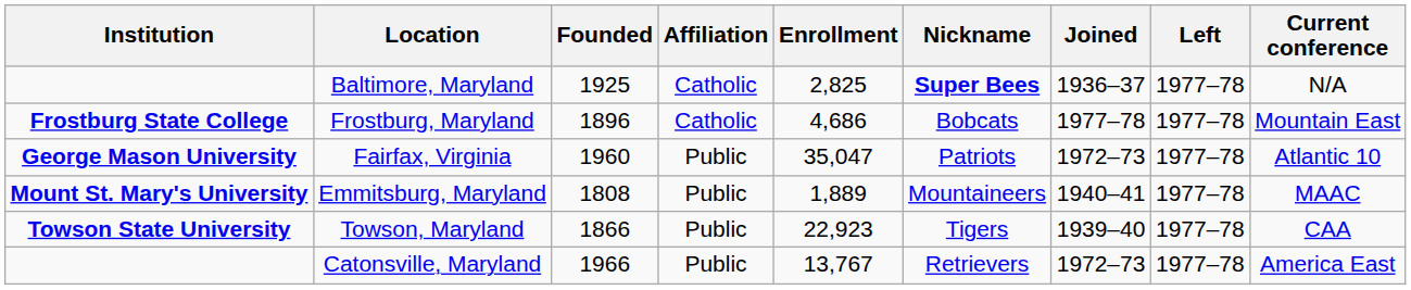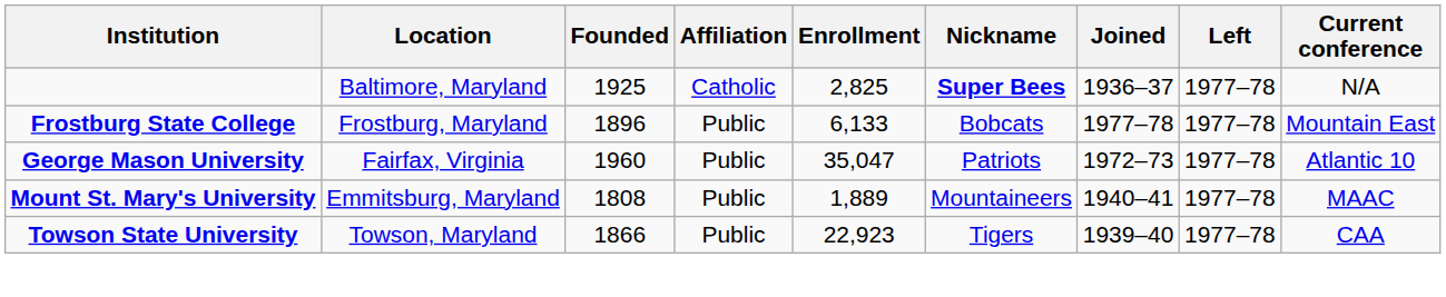Frostburg, Maryland | Affiliation: Catholic -> Public
Frostburg, Maryland | Enrollment: 4,686 -> 6,133
- row: Catonsville, Maryland | 1966 | Public | 13,767 | Retrievers | 1972–73 | 1977–78 | America East
